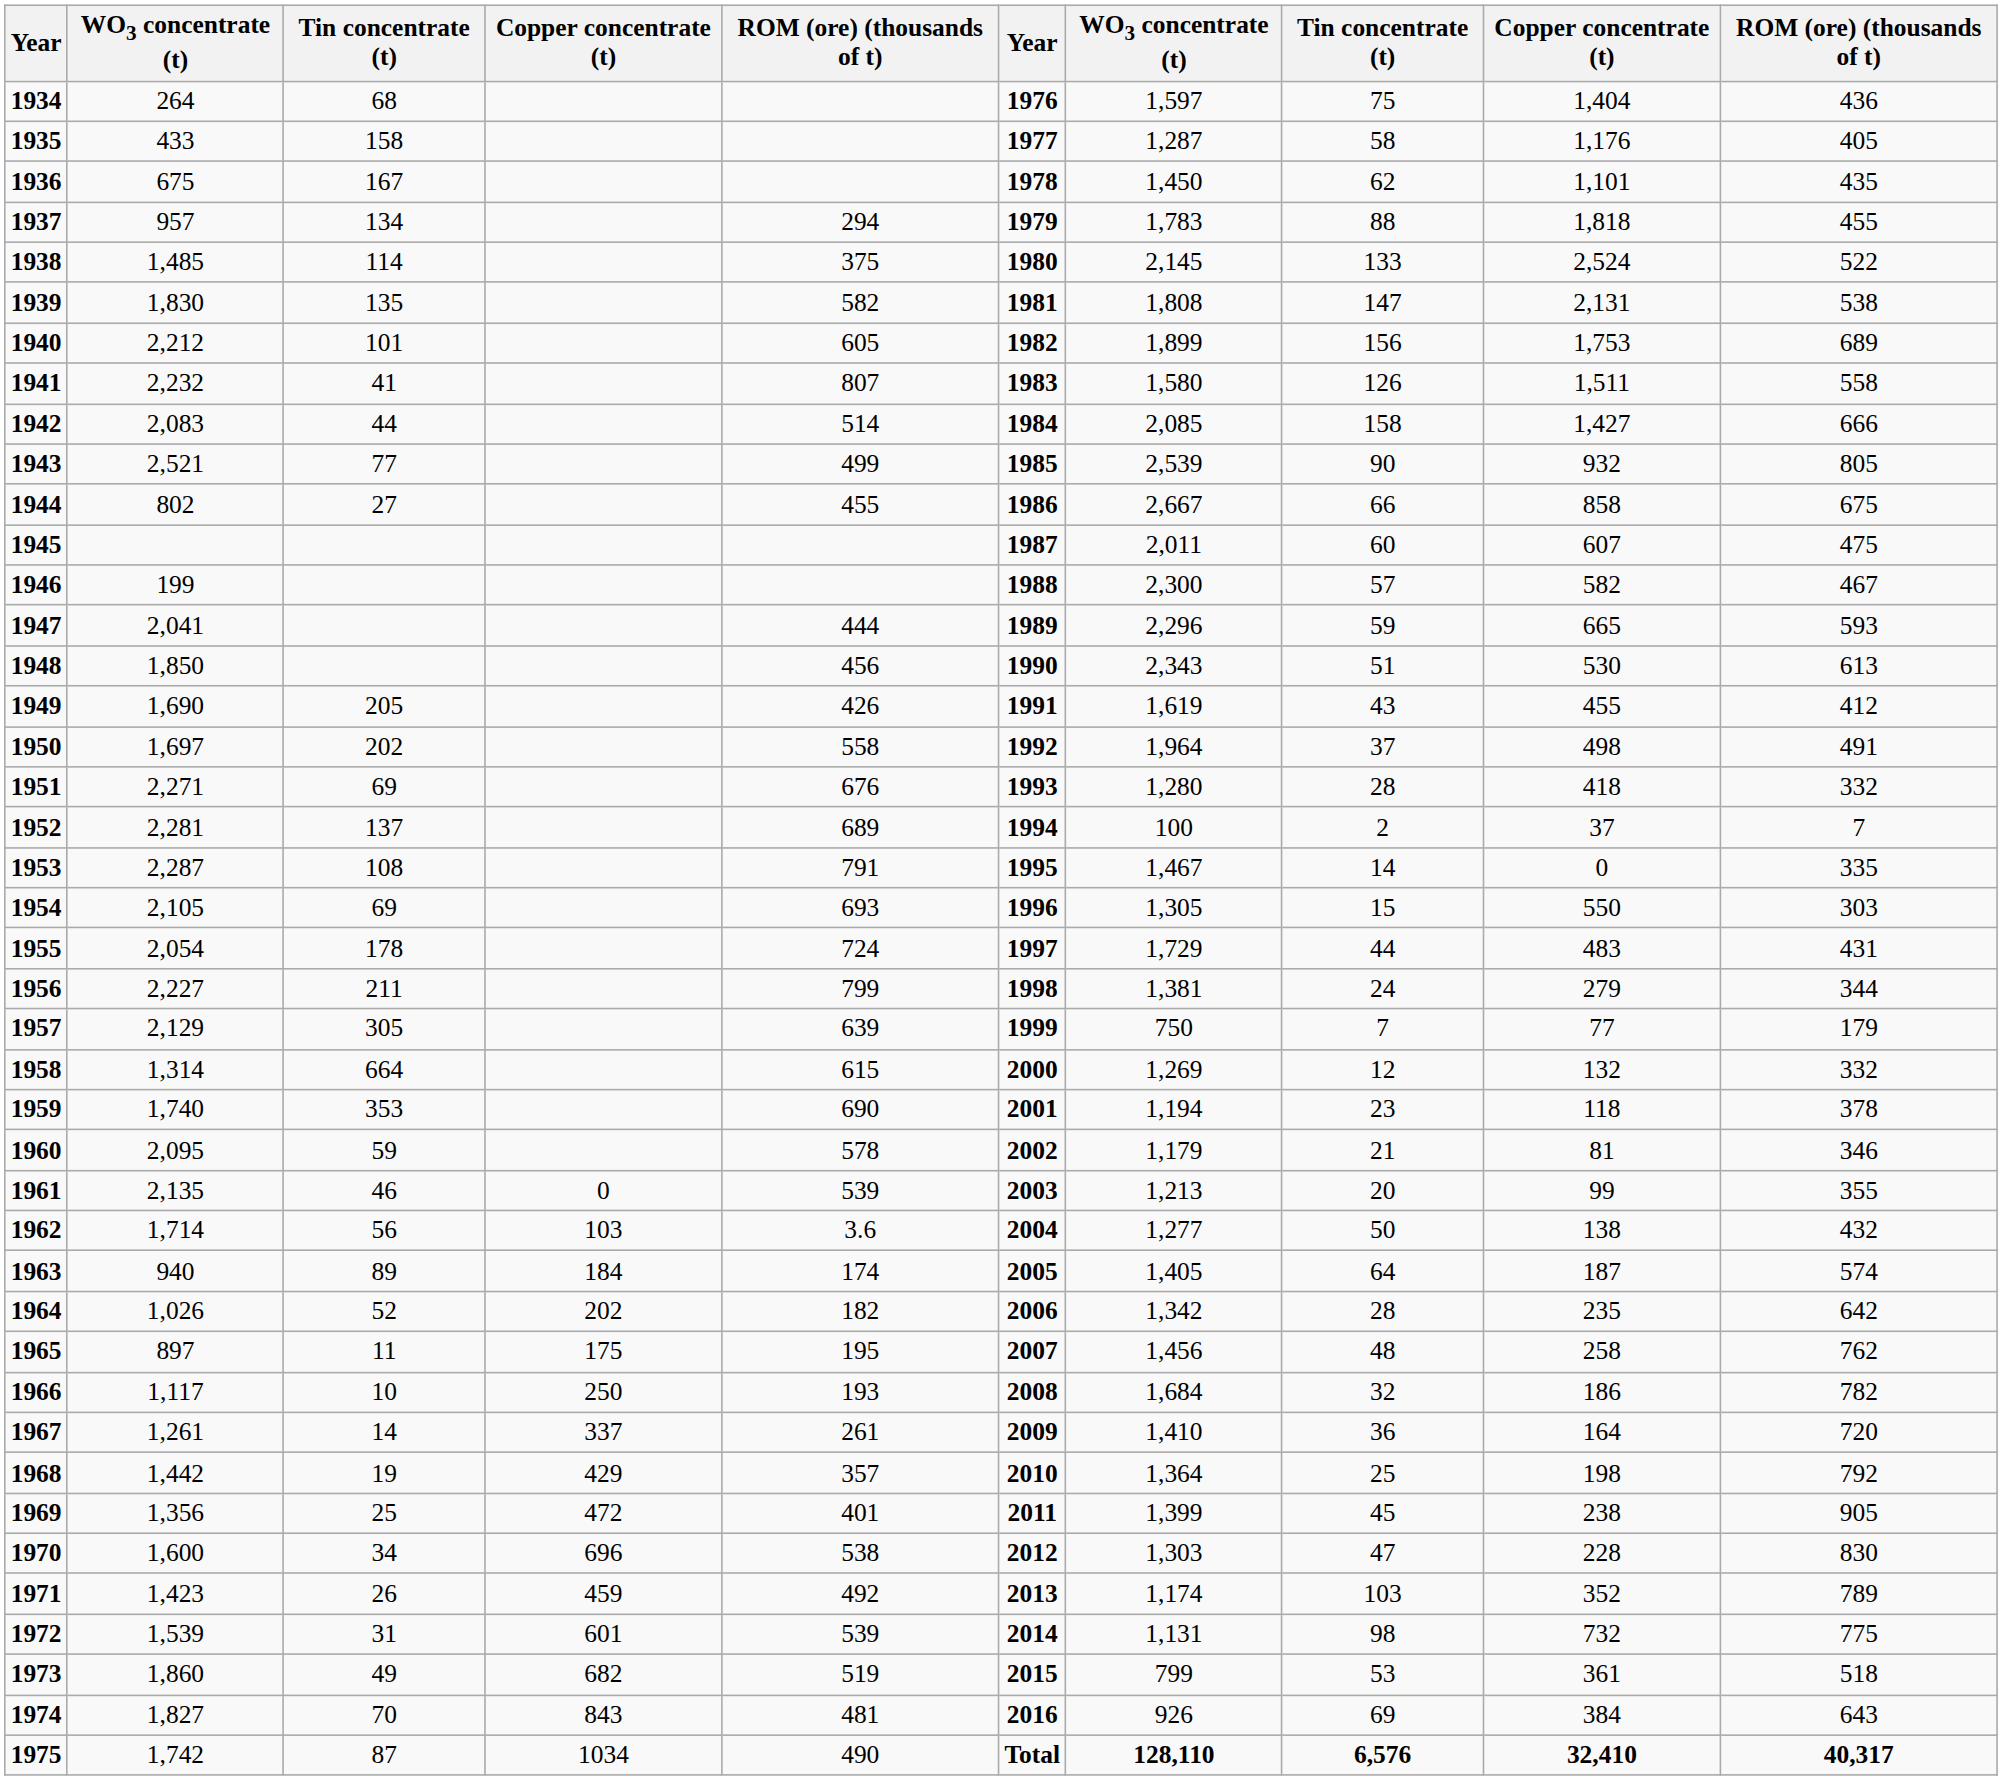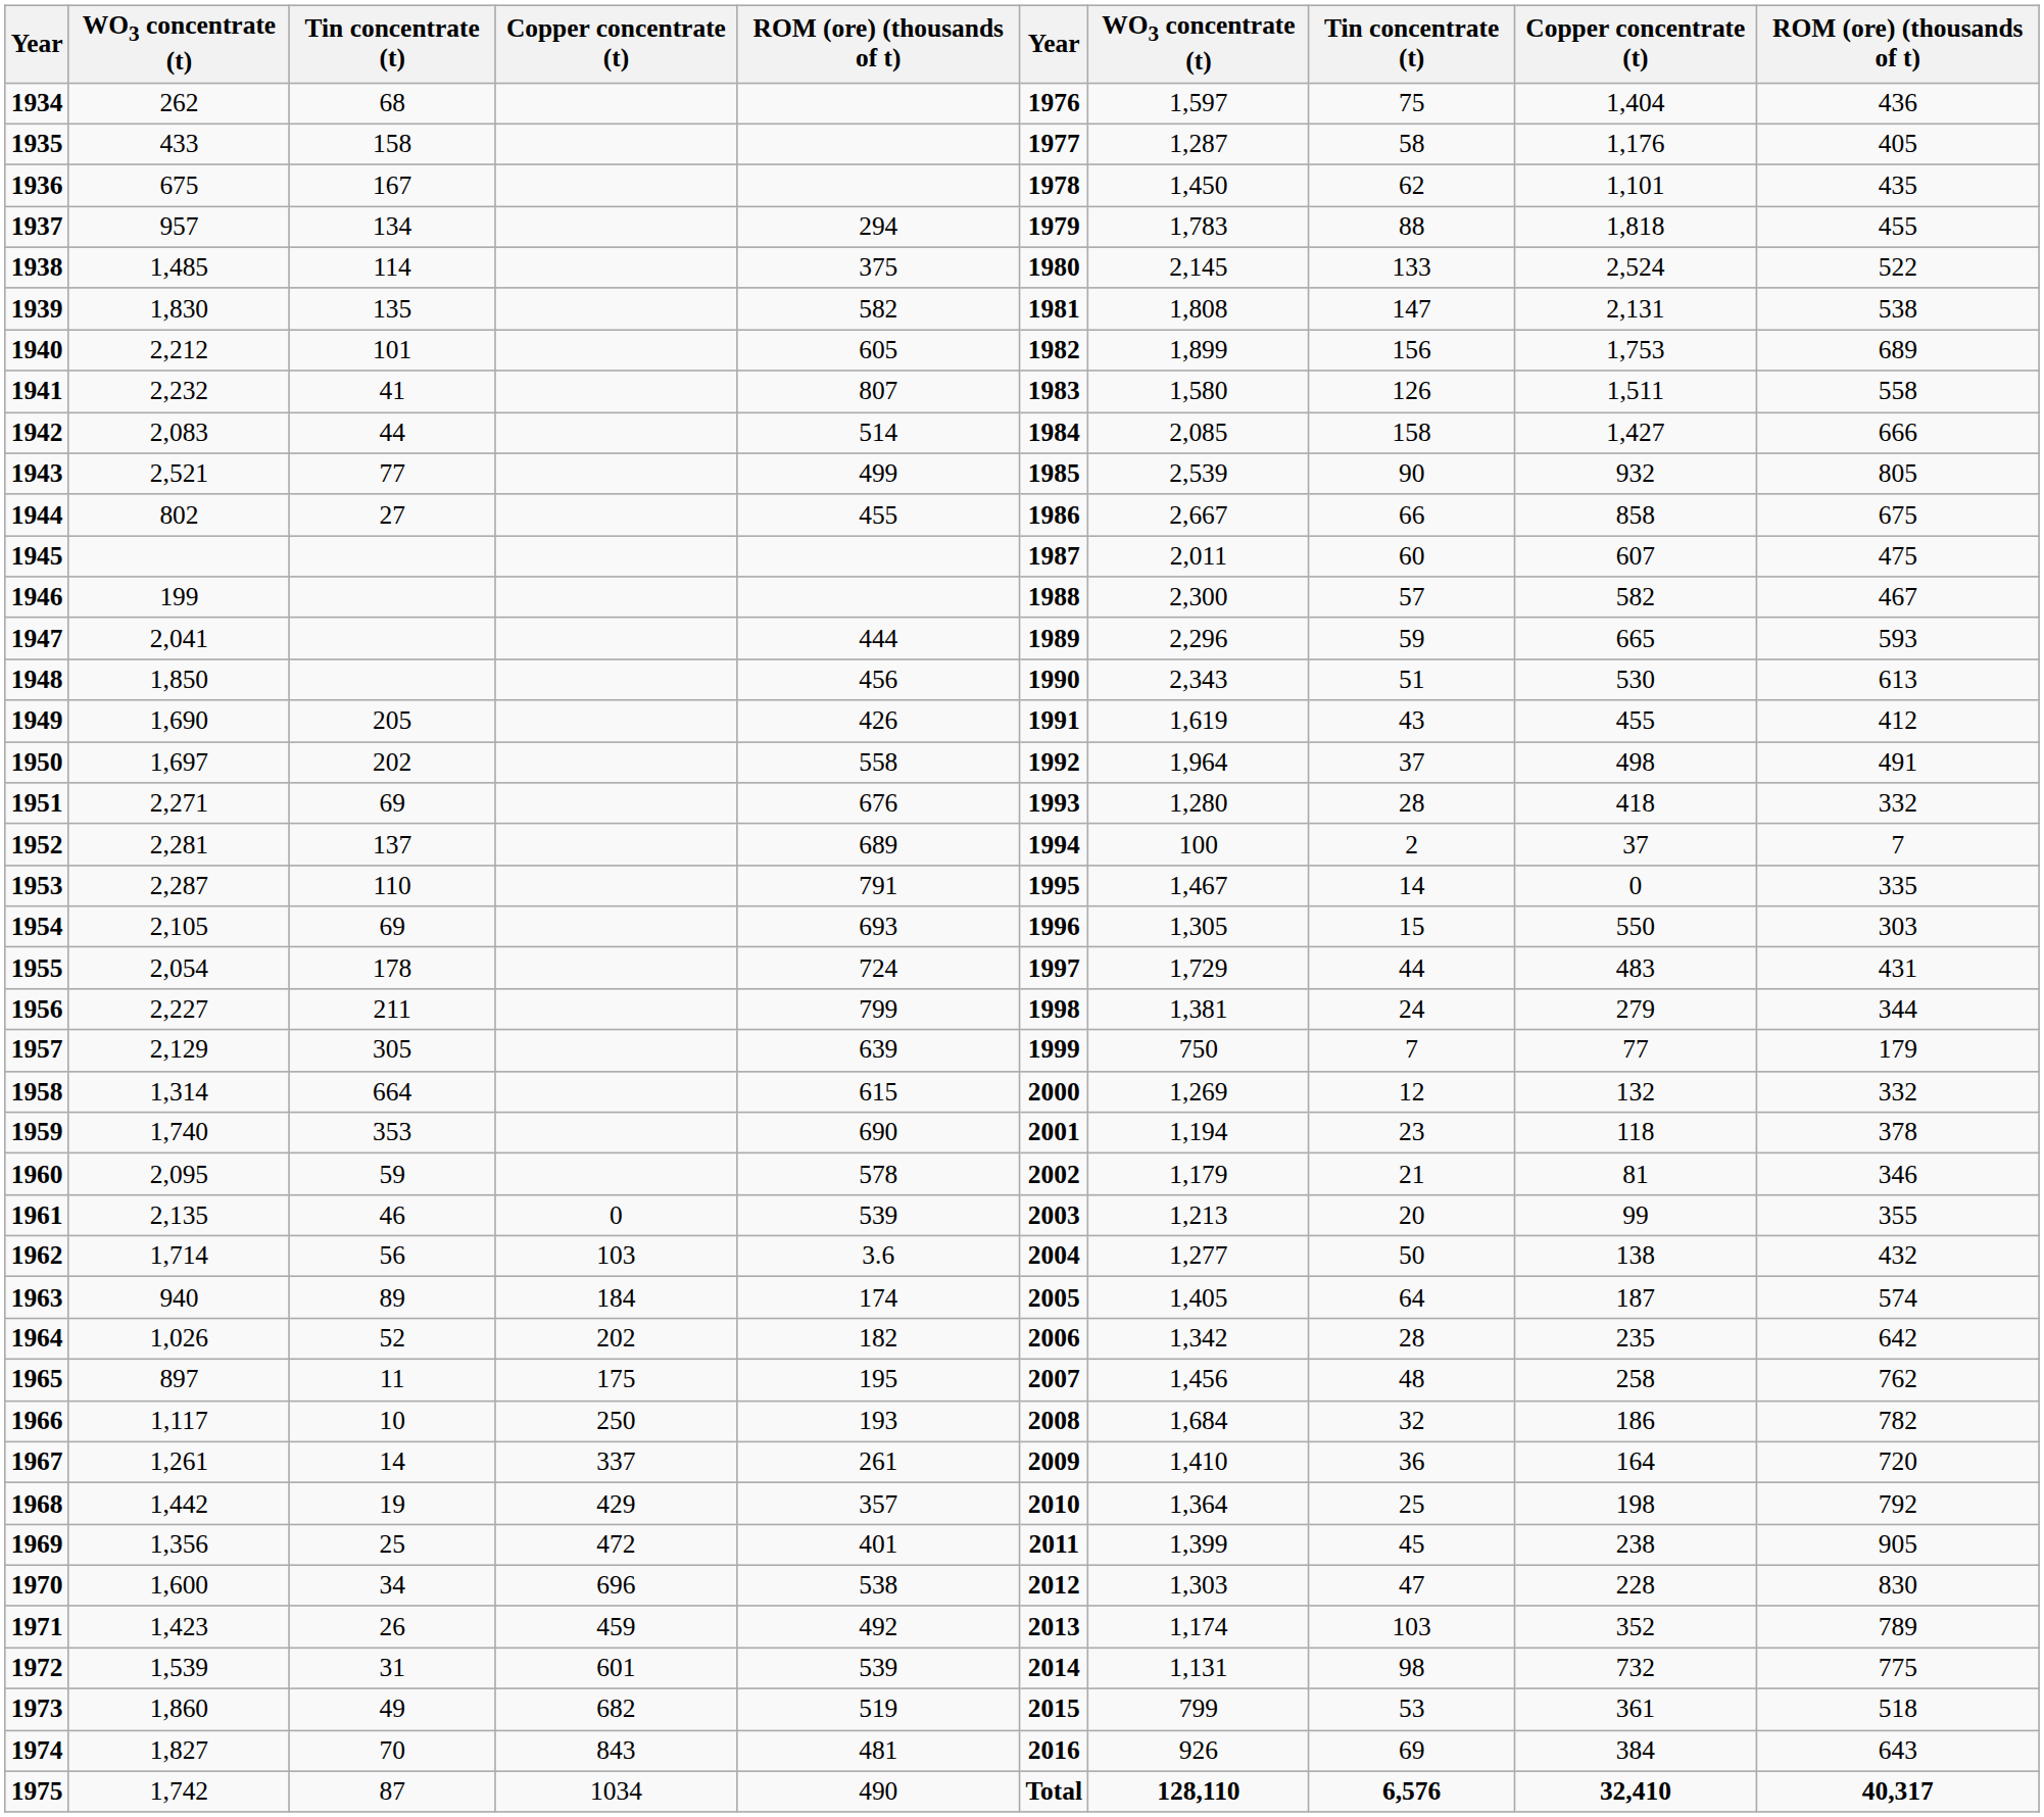1934 | column 2: 264 -> 262
1953 | column 3: 108 -> 110
